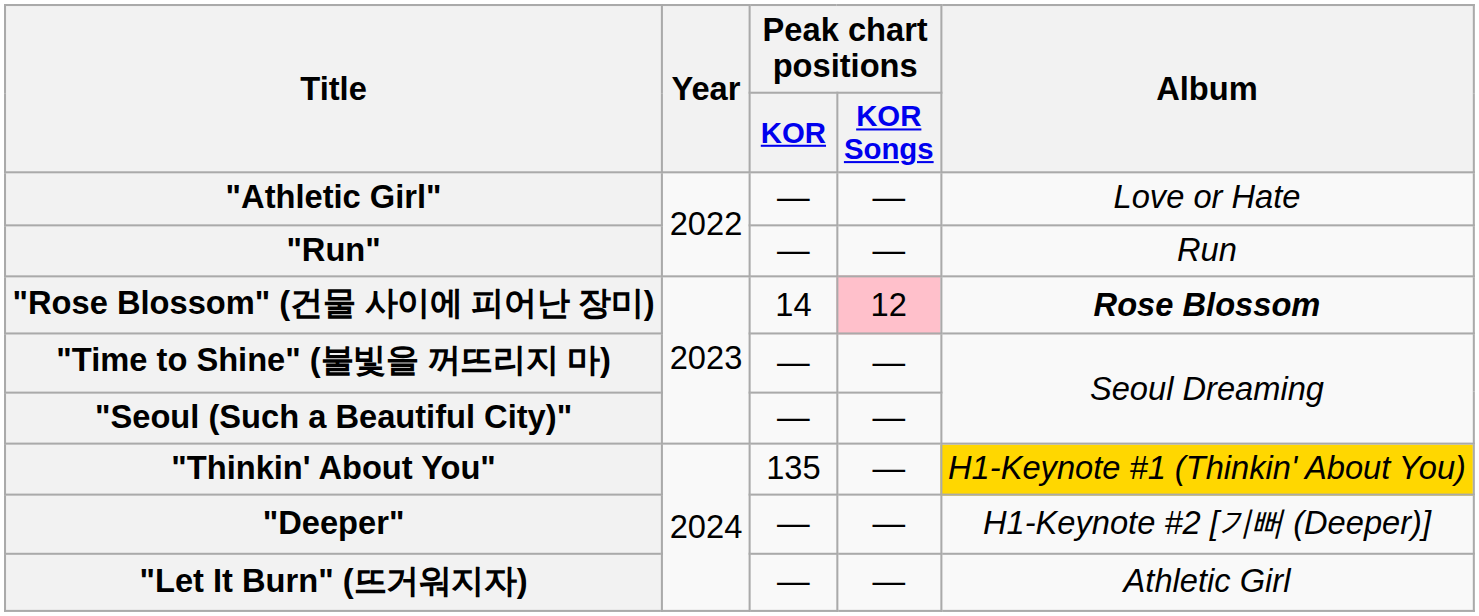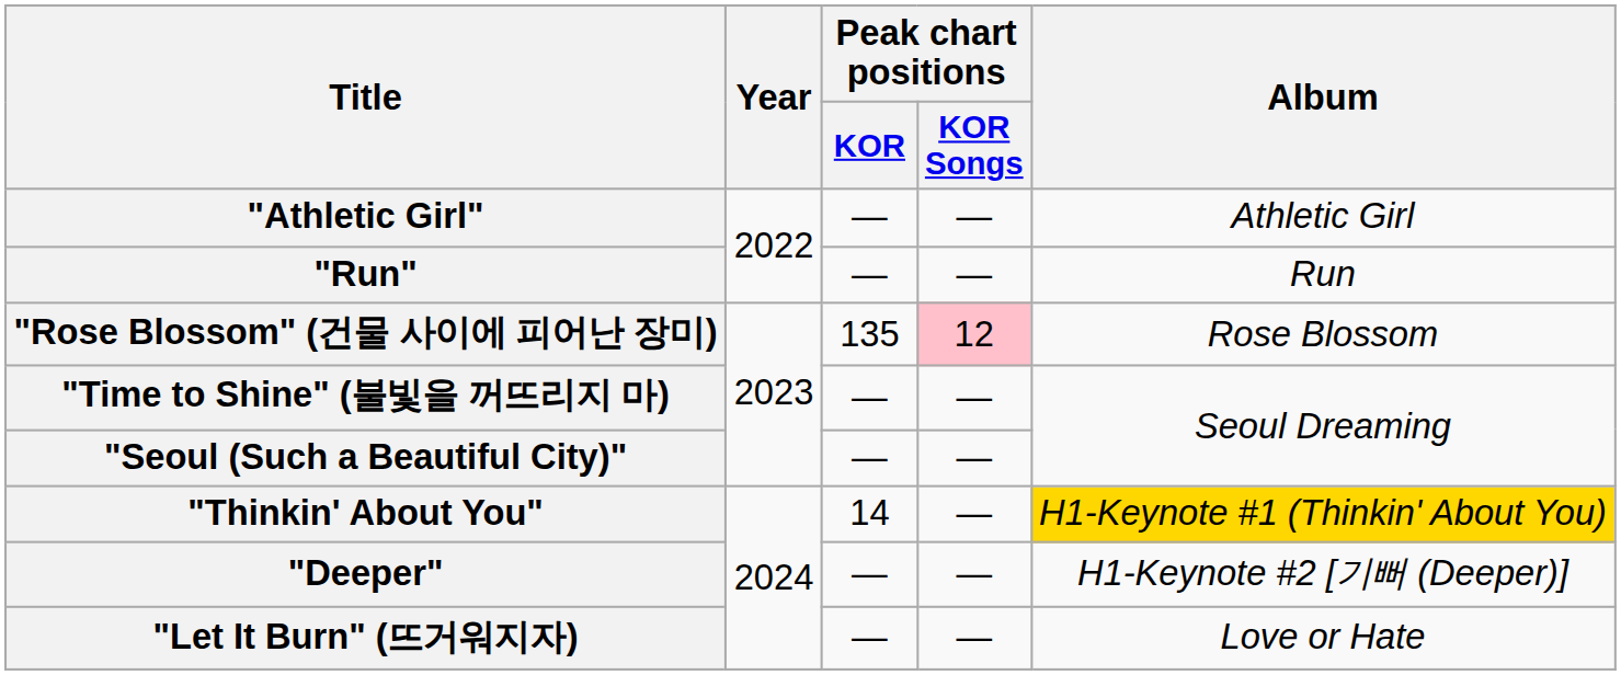"Athletic Girl" | Album: Love or Hate -> Athletic Girl
"Rose Blossom" (건물 사이에 피어난 장미) | Peak chart positions / KOR: 14 -> 135
"Rose Blossom" (건물 사이에 피어난 장미) | Album: bold -> normal
"Thinkin' About You" | Peak chart positions / KOR: 135 -> 14
"Let It Burn" (뜨거워지자) | Album: Athletic Girl -> Love or Hate
